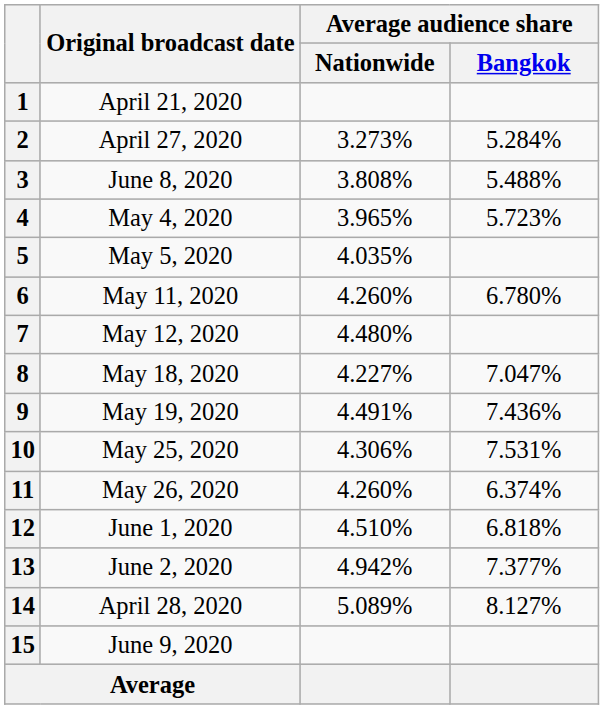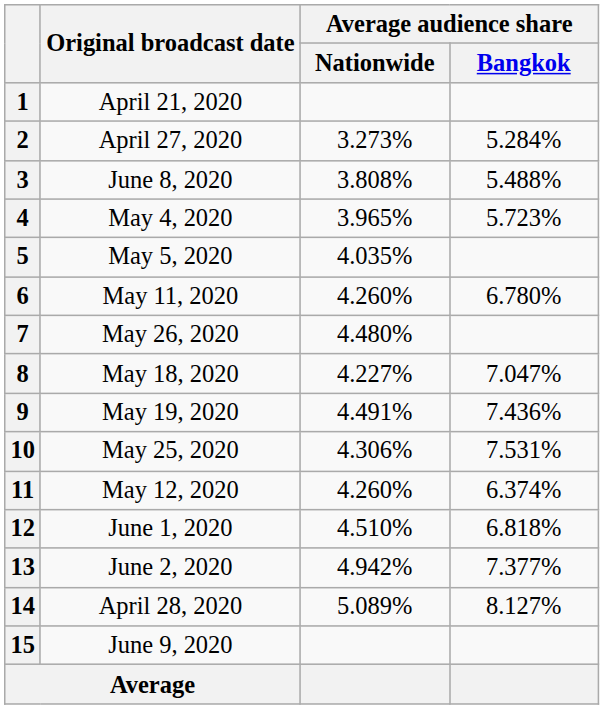7 | Original broadcast date: May 12, 2020 -> May 26, 2020
11 | Original broadcast date: May 26, 2020 -> May 12, 2020
